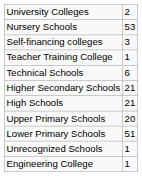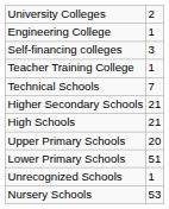rows swapped: Engineering College <-> Nursery Schools
Technical Schools | column 2: 6 -> 7
